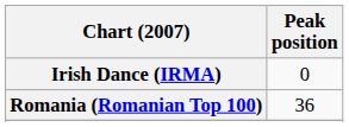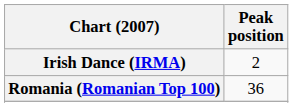Irish Dance (IRMA) | Peak position: 0 -> 2
